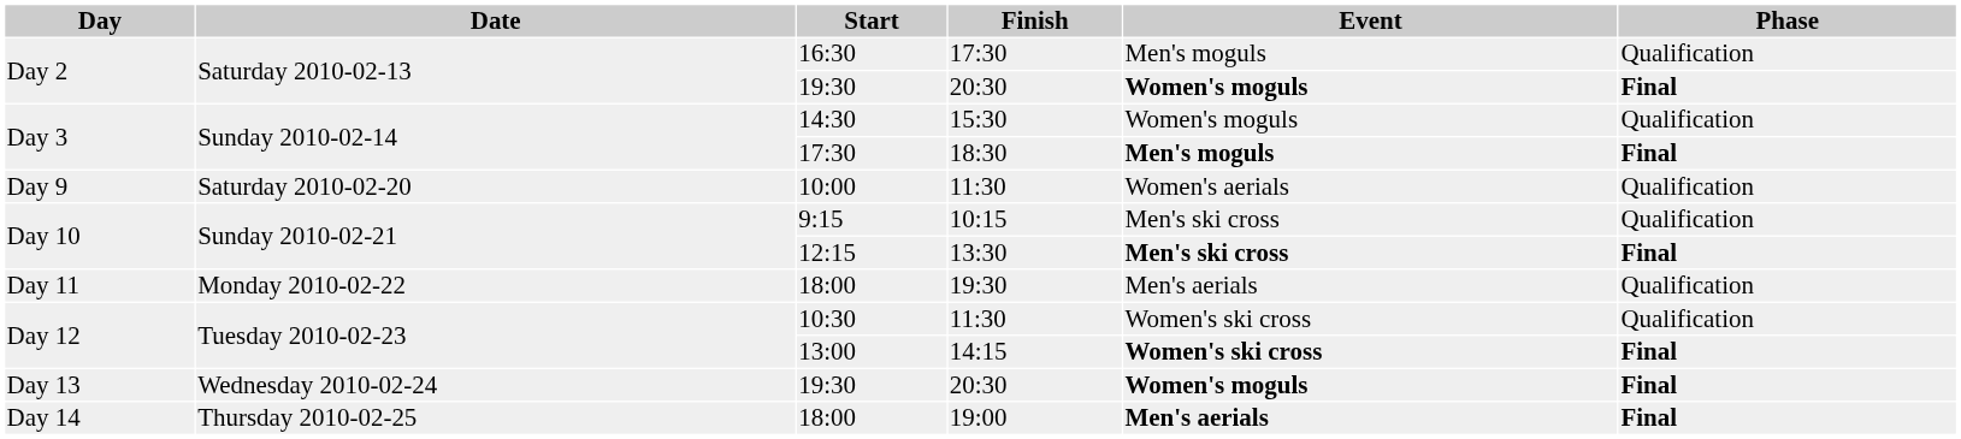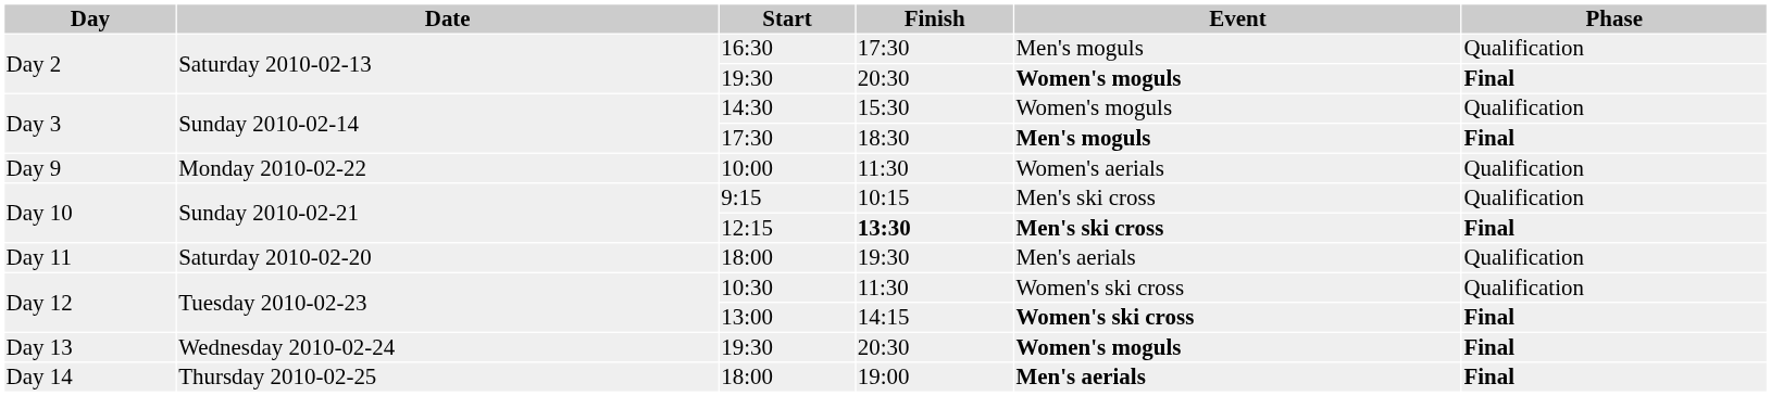10:00 | Date: Saturday 2010-02-20 -> Monday 2010-02-22
12:15 | Finish: normal -> bold
Day 11 / 18:00 | Date: Monday 2010-02-22 -> Saturday 2010-02-20
